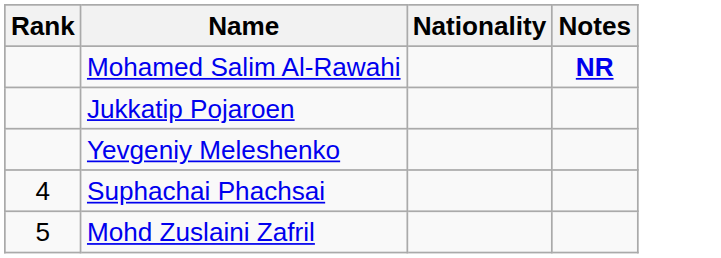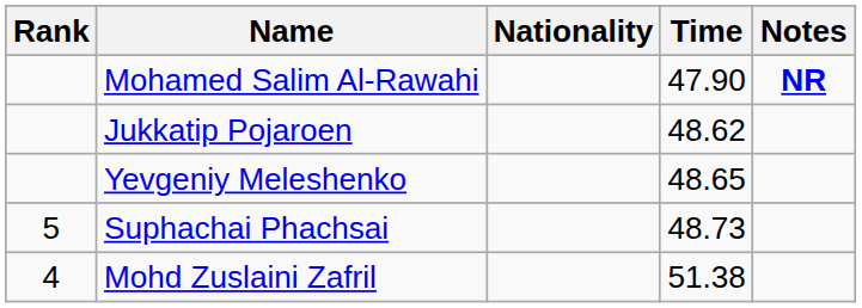+ column: Time | 47.90 | 48.62 | 48.65 | 48.73 | 51.38
Suphachai Phachsai | Rank: 4 -> 5
Mohd Zuslaini Zafril | Rank: 5 -> 4
